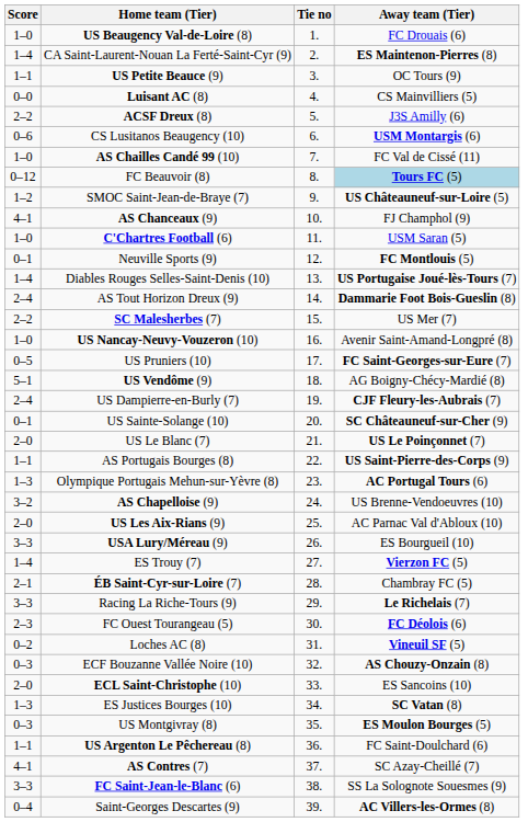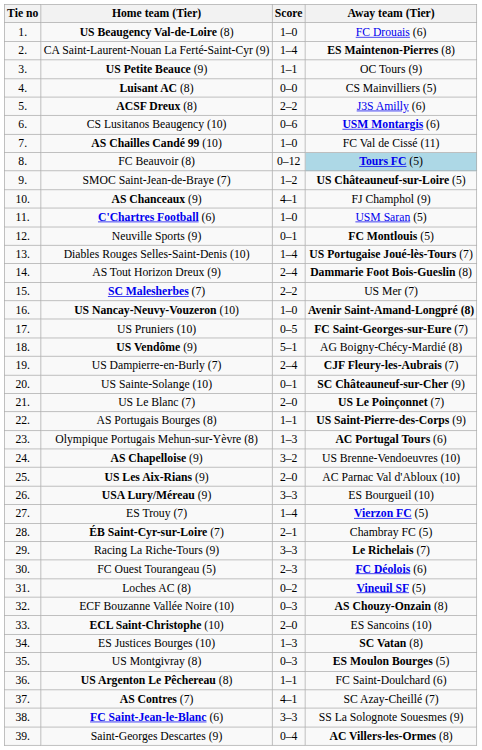columns swapped: Tie no <-> Score
US Nancay-Neuvy-Vouzeron (10) | Away team (Tier): normal -> bold
